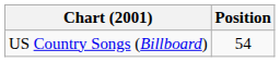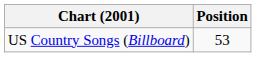US Country Songs (Billboard) | Position: 54 -> 53
